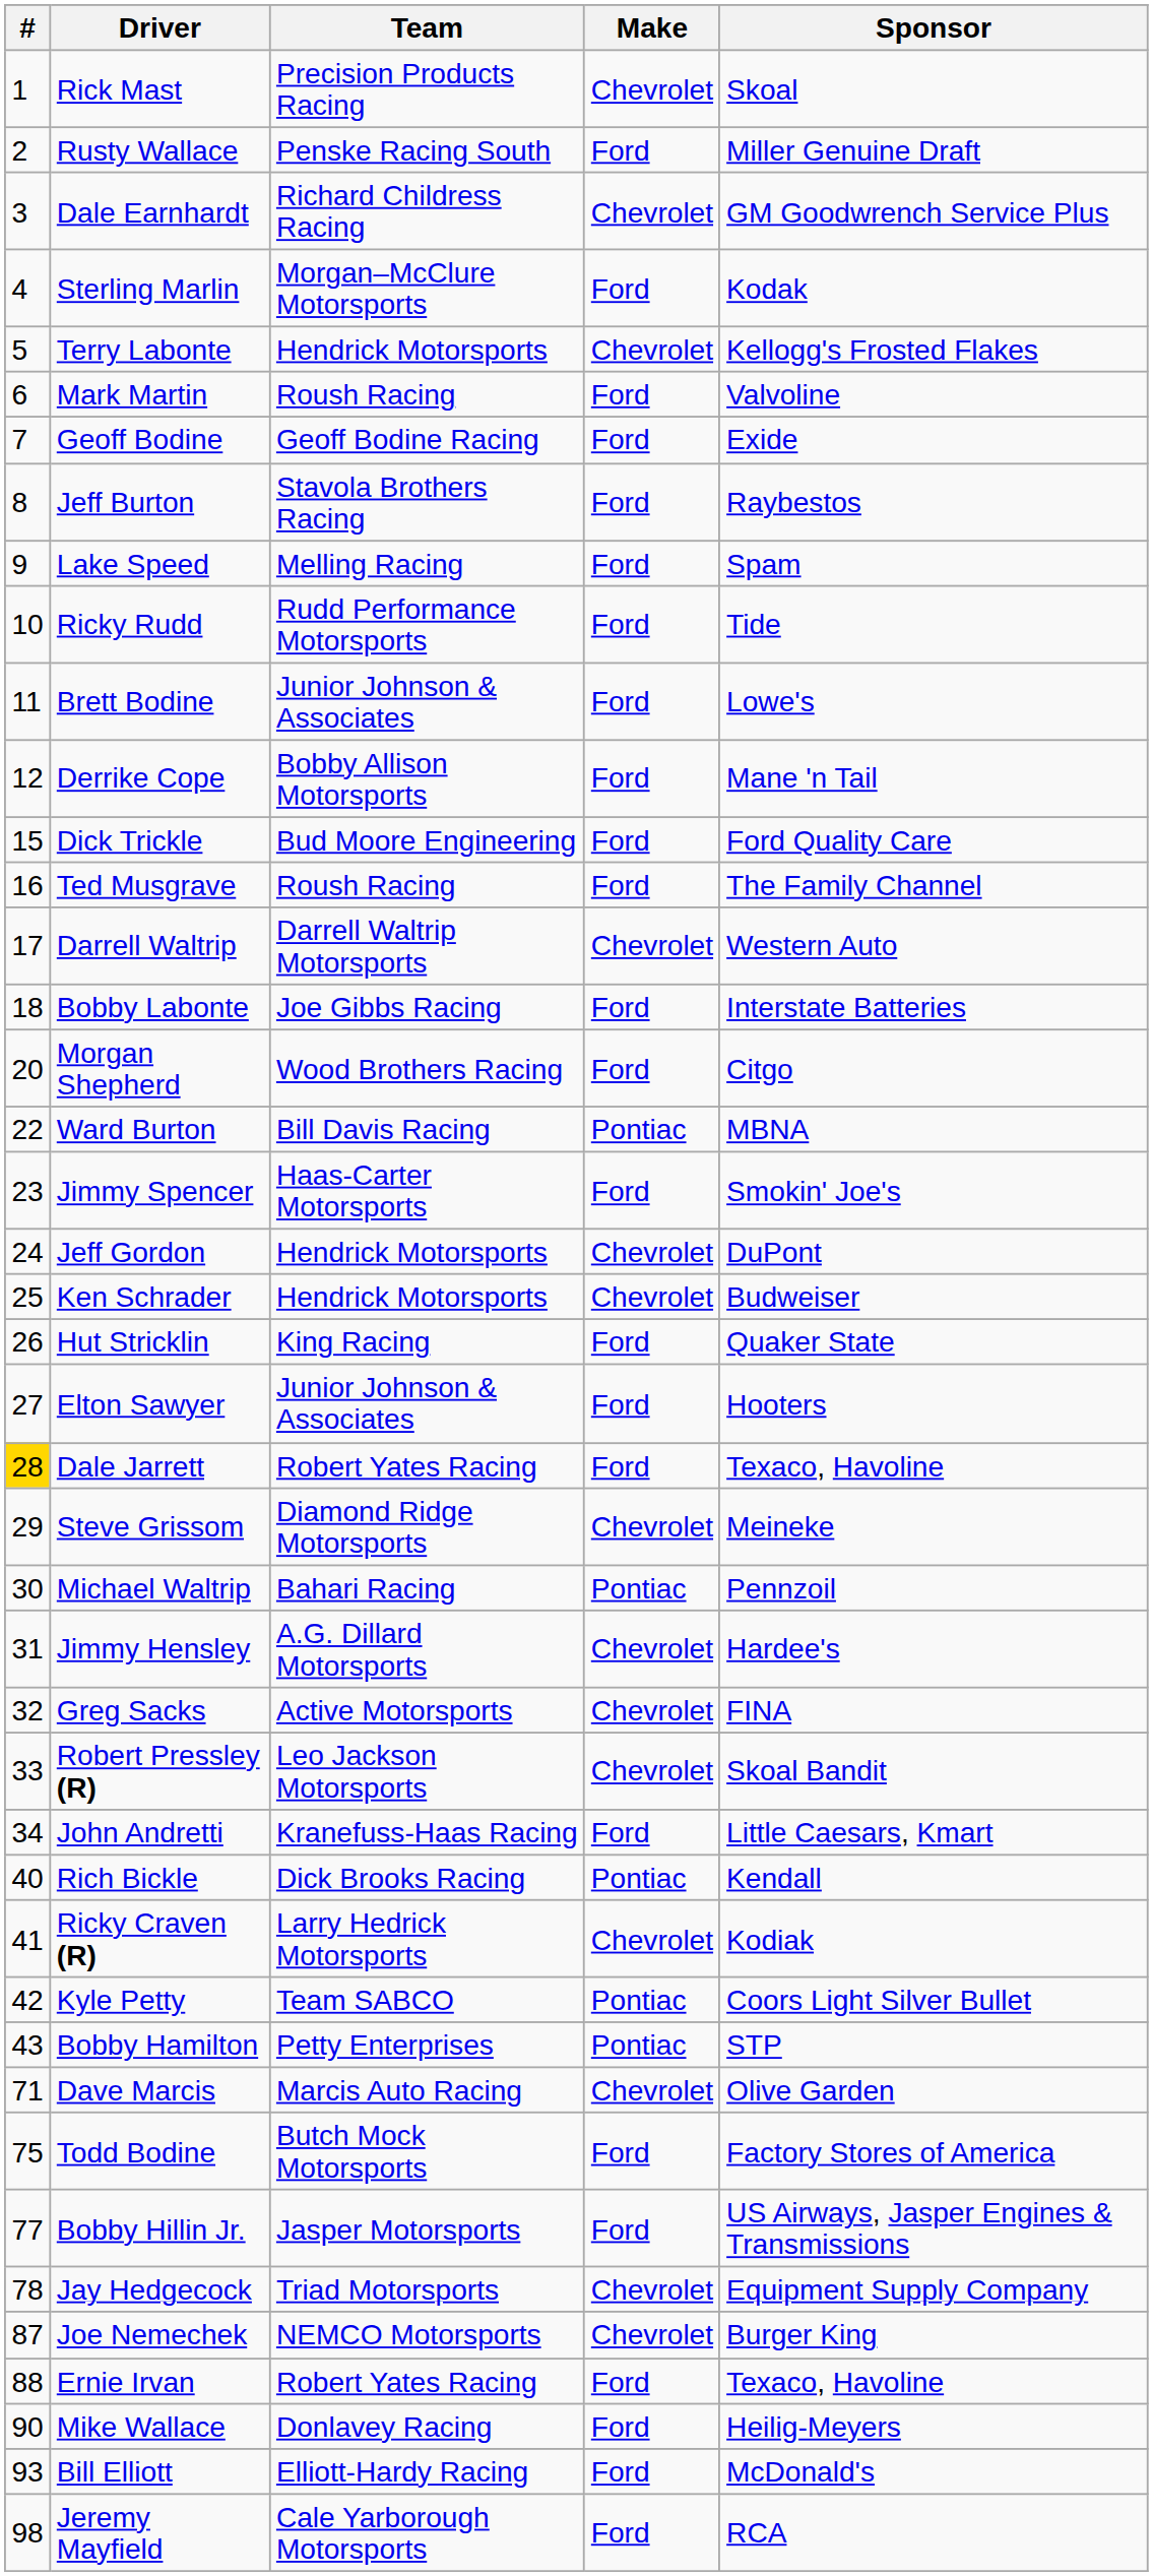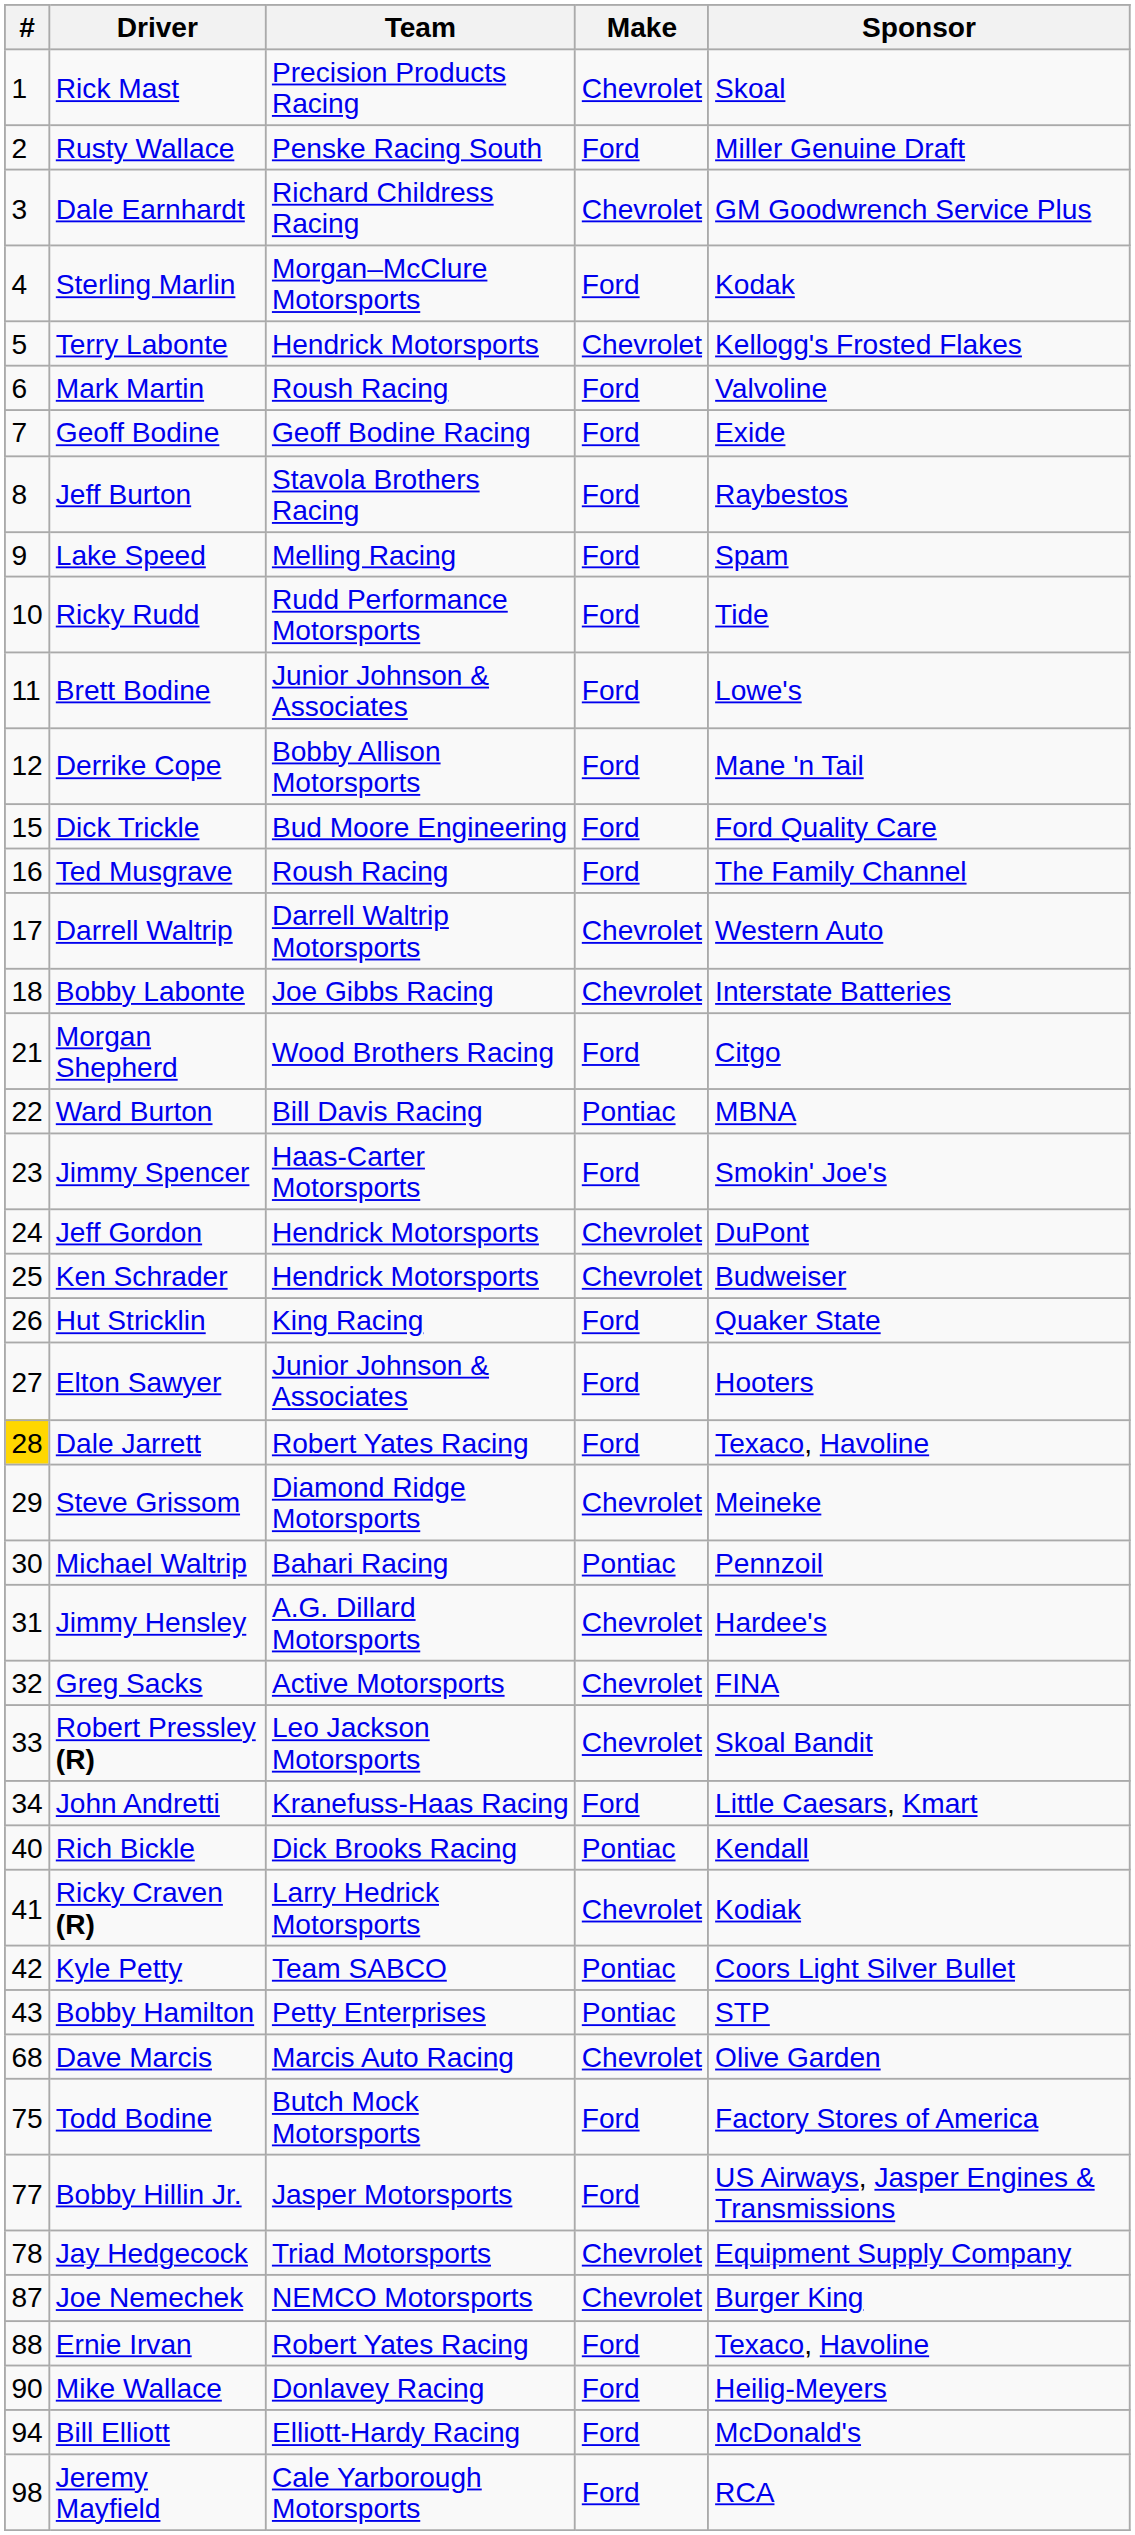Bobby Labonte | Make: Ford -> Chevrolet
Morgan Shepherd | #: 20 -> 21
Dave Marcis | #: 71 -> 68
Bill Elliott | #: 93 -> 94
